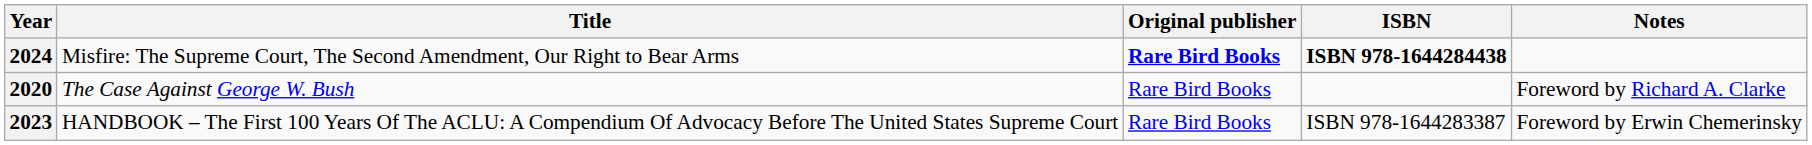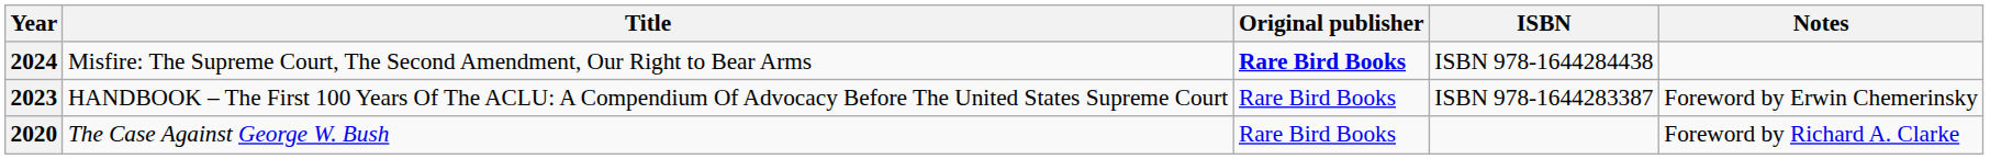2024 | ISBN: bold -> normal
rows swapped: 2023 <-> 2020
